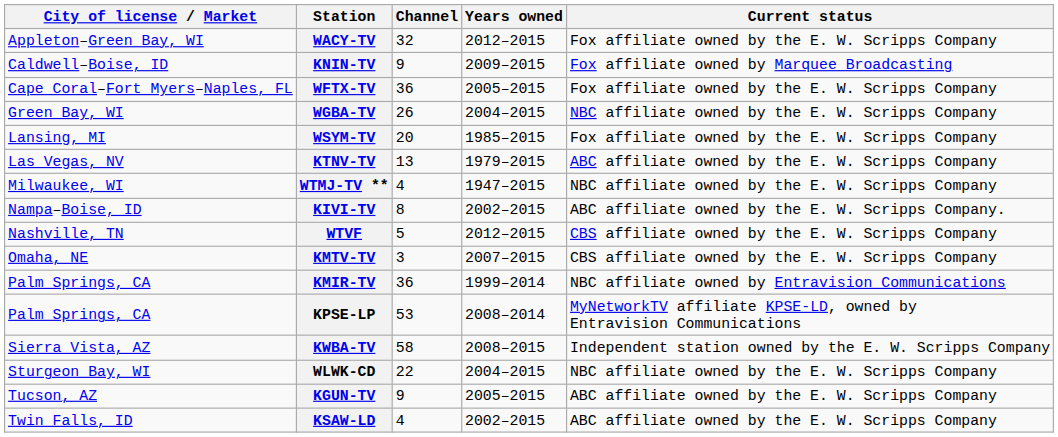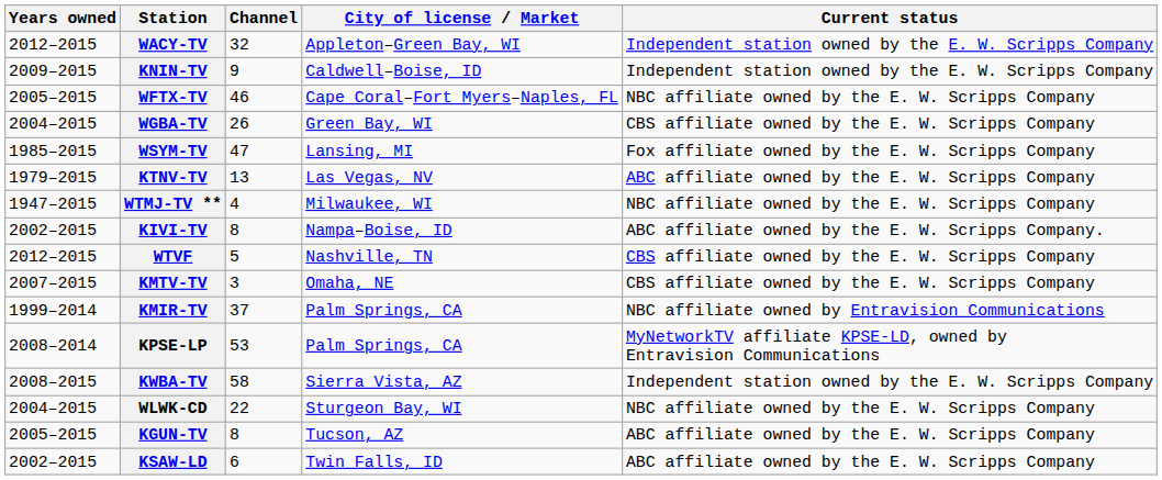columns swapped: City of license / Market <-> Years owned
WACY-TV | Current status: Fox affiliate owned by the E. W. Scripps Company -> Independent station owned by the E. W. Scripps Company
KNIN-TV | Current status: Fox affiliate owned by Marquee Broadcasting -> Independent station owned by the E. W. Scripps Company
WFTX-TV | Channel: 36 -> 46
WFTX-TV | Current status: Fox affiliate owned by the E. W. Scripps Company -> NBC affiliate owned by the E. W. Scripps Company
WGBA-TV | Current status: NBC affiliate owned by the E. W. Scripps Company -> CBS affiliate owned by the E. W. Scripps Company
WSYM-TV | Channel: 20 -> 47
KMIR-TV | Channel: 36 -> 37
KGUN-TV | Channel: 9 -> 8
KSAW-LD | Channel: 4 -> 6
